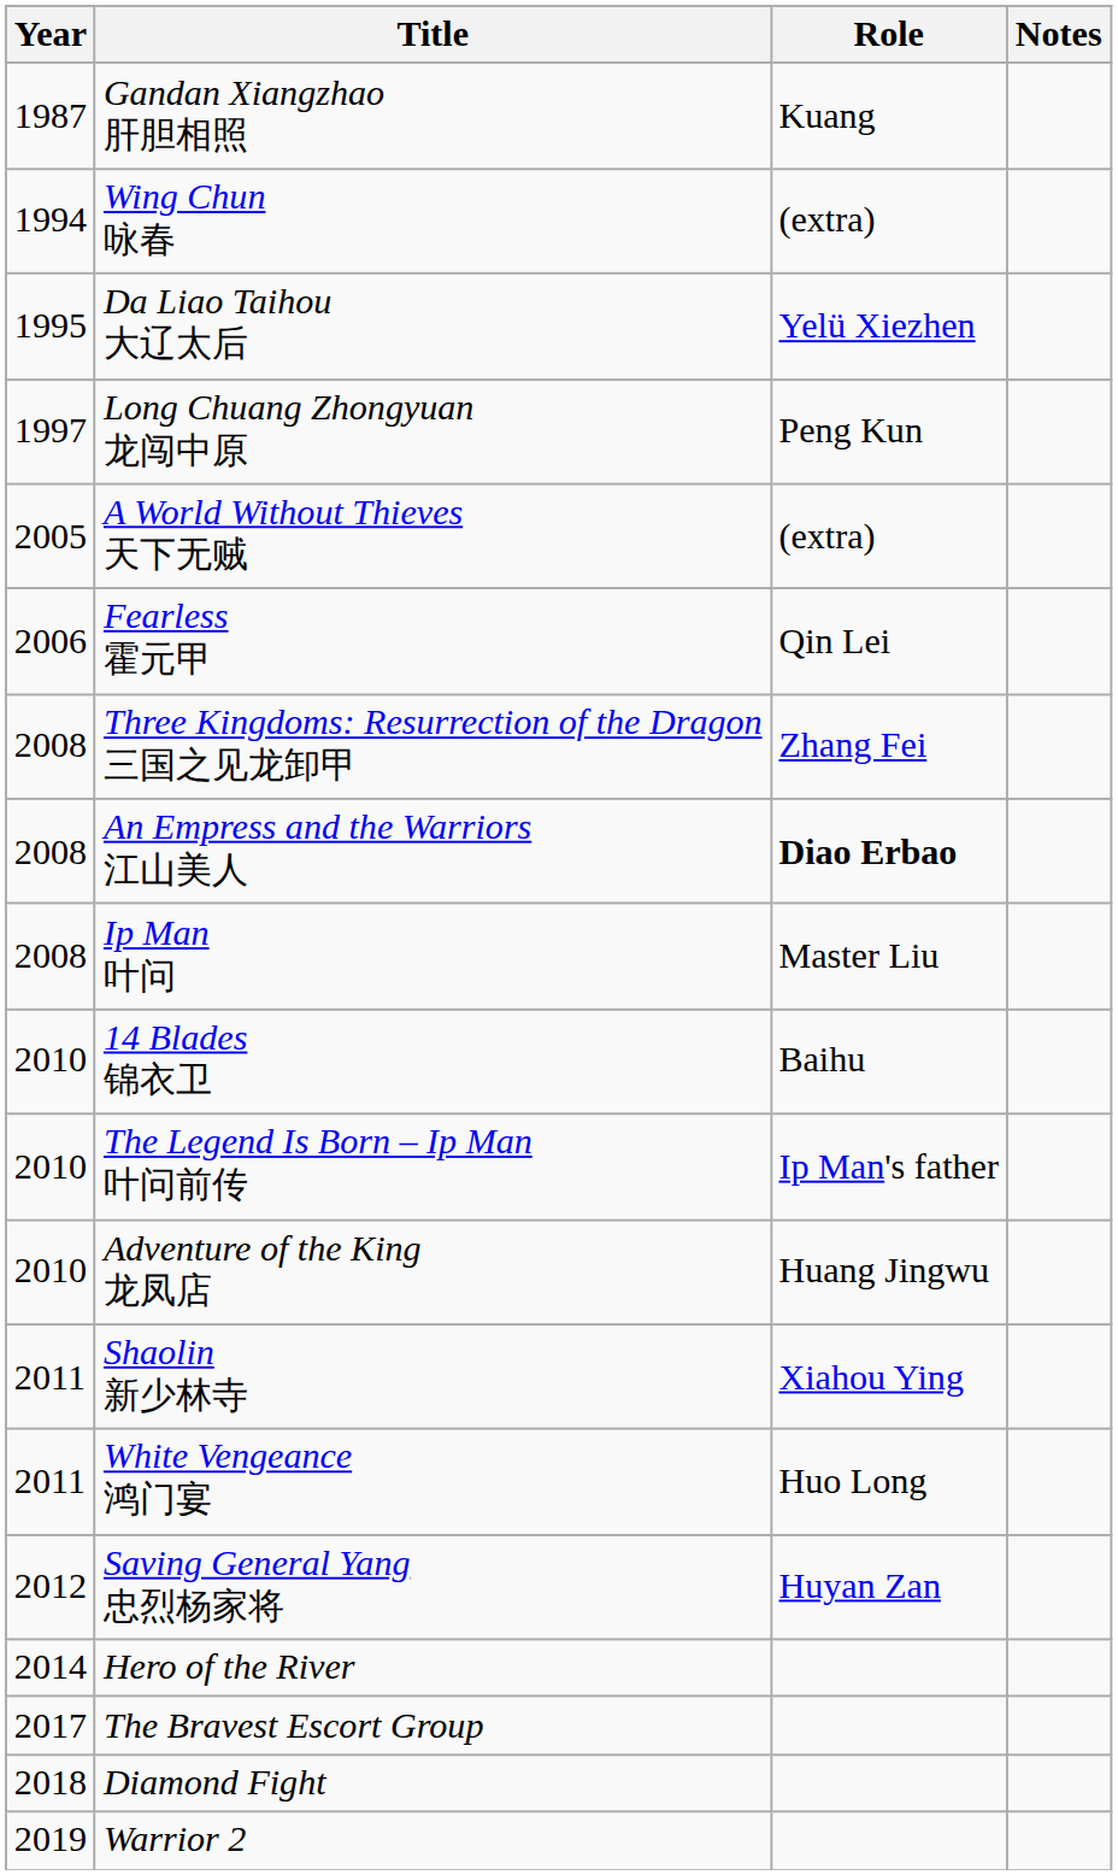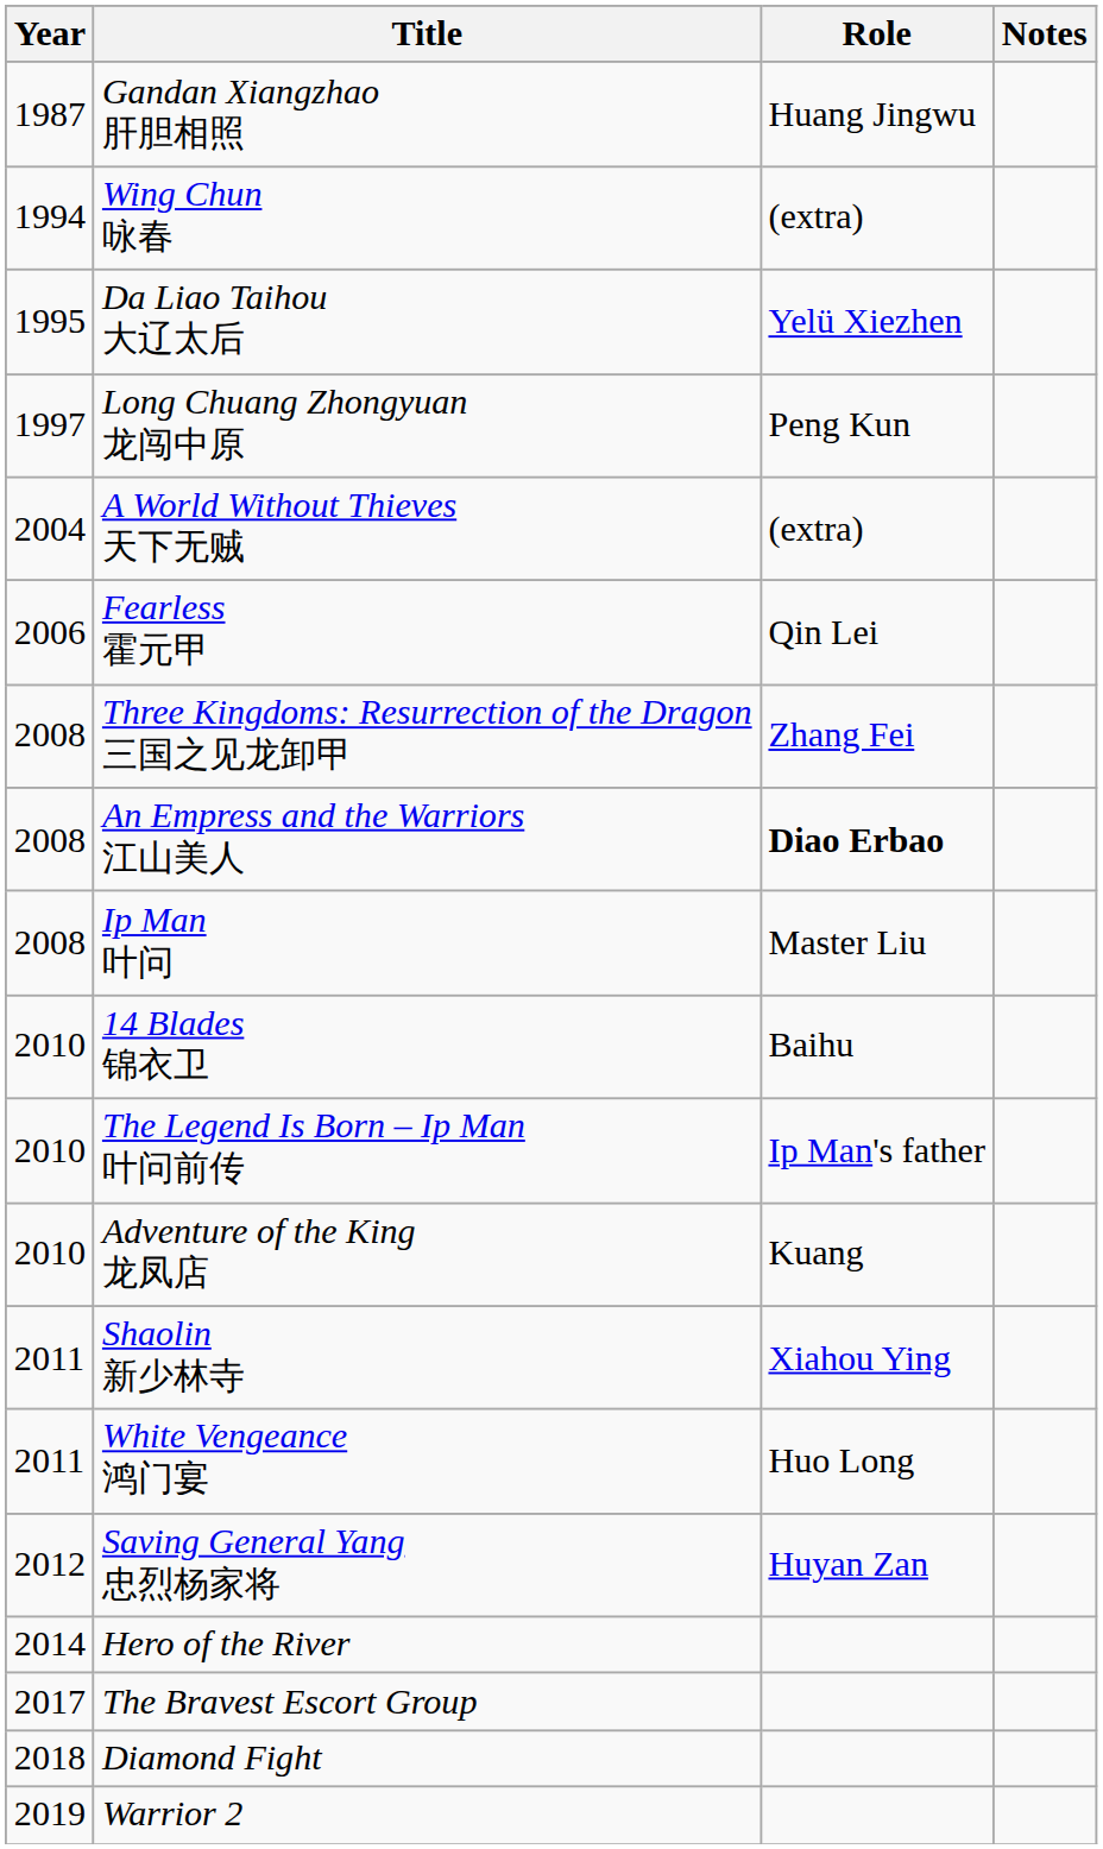Gandan Xiangzhao 肝胆相照 | Role: Kuang -> Huang Jingwu
A World Without Thieves 天下无贼 | Year: 2005 -> 2004
Adventure of the King 龙凤店 | Role: Huang Jingwu -> Kuang
